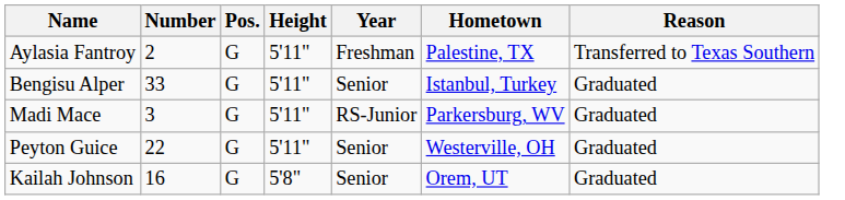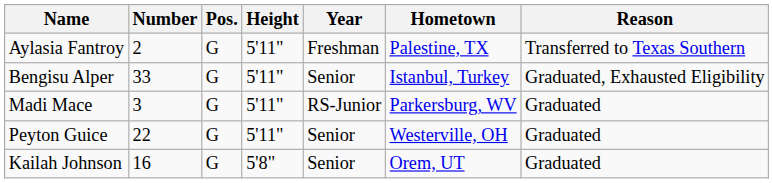Bengisu Alper | Reason: Graduated -> Graduated, Exhausted Eligibility
